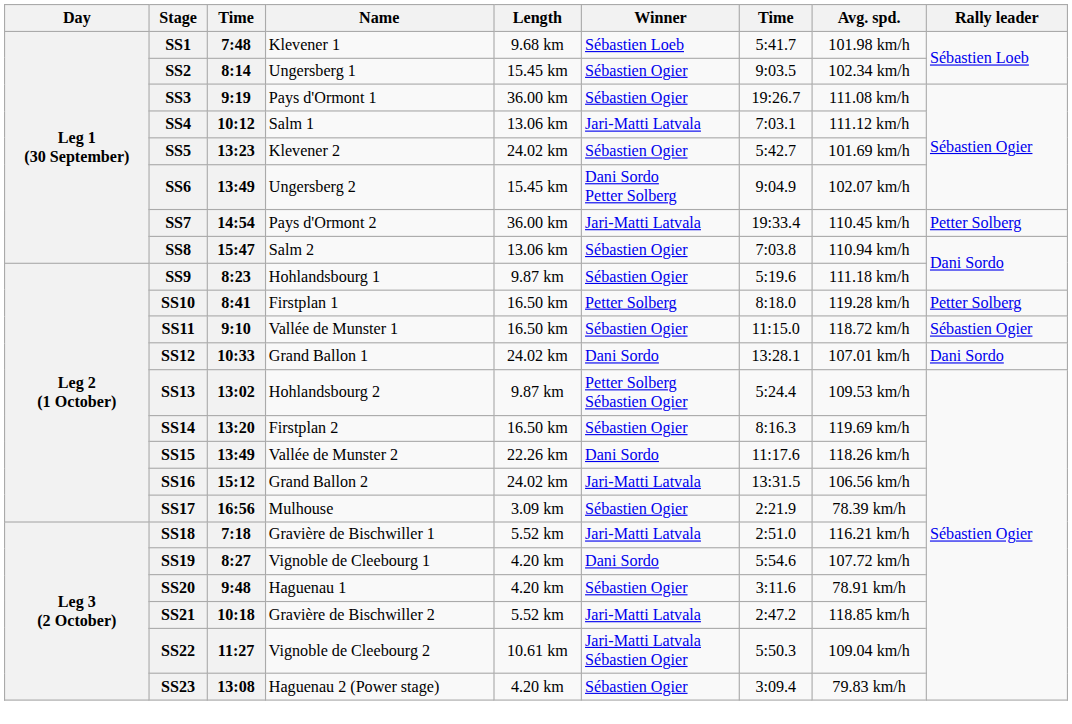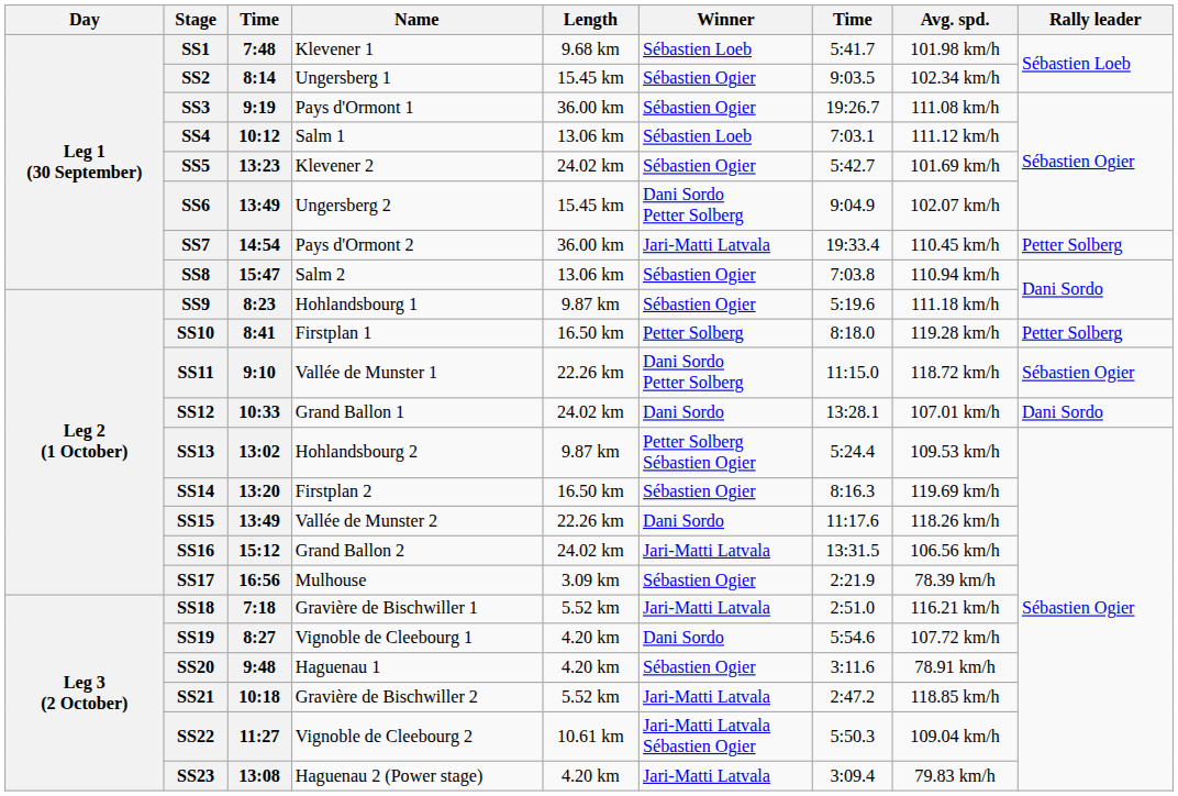SS4 | Winner: Jari-Matti Latvala -> Sébastien Loeb
SS11 | Length: 16.50 km -> 22.26 km
SS11 | Winner: Sébastien Ogier -> Dani Sordo Petter Solberg
SS23 | Winner: Sébastien Ogier -> Jari-Matti Latvala
